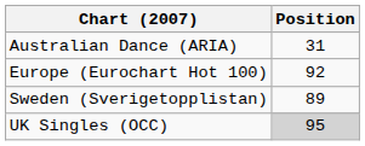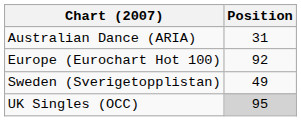Sweden (Sverigetopplistan) | Position: 89 -> 49
